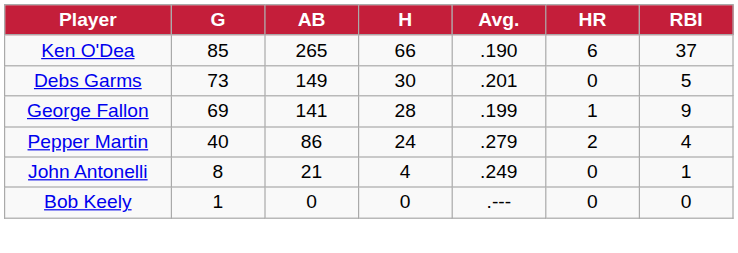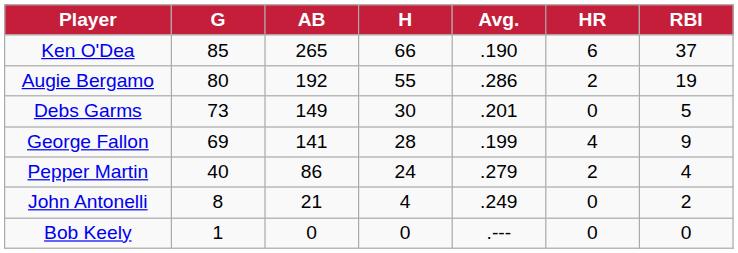+ row: Augie Bergamo | 80 | 192 | 55 | .286 | 2 | 19
George Fallon | HR: 1 -> 4
John Antonelli | RBI: 1 -> 2
